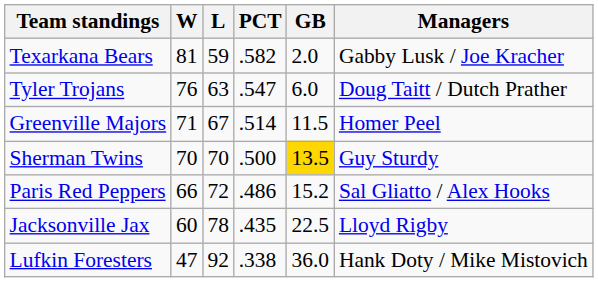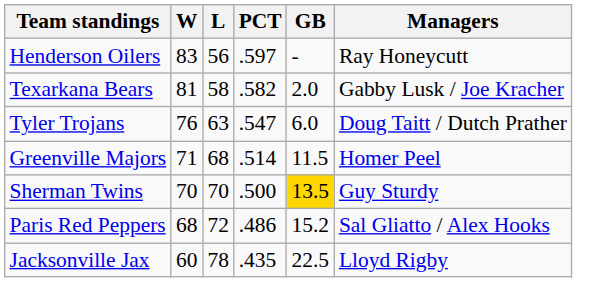+ row: Henderson Oilers | 83 | 56 | .597 | - | Ray Honeycutt
Texarkana Bears | L: 59 -> 58
Greenville Majors | L: 67 -> 68
Paris Red Peppers | W: 66 -> 68
- row: Lufkin Foresters | 47 | 92 | .338 | 36.0 | Hank Doty / Mike Mistovich
